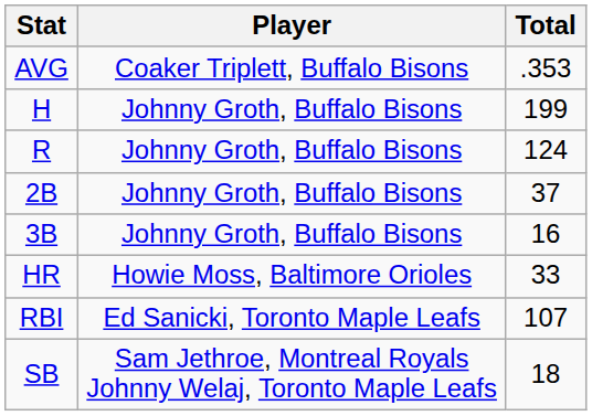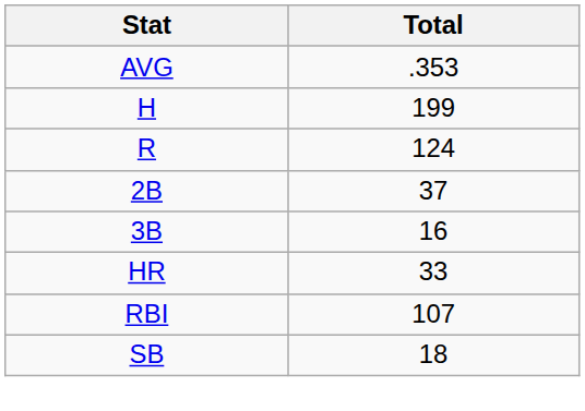- column: Player | Coaker Triplett, Buffalo Bisons | Johnny Groth, Buffalo Bisons | Johnny Groth, Buffalo Bisons | Johnny Groth, Buffalo Bisons | Johnny Groth, Buffalo Bisons | Howie Moss, Baltimore Orioles | Ed Sanicki, Toronto Maple Leafs | Sam Jethroe, Montreal Royals Johnny Welaj, Toronto Maple Leafs
